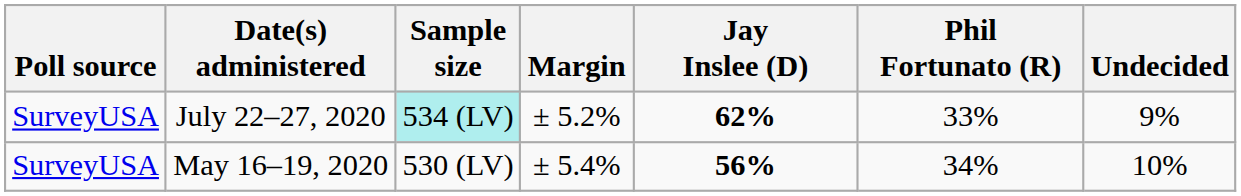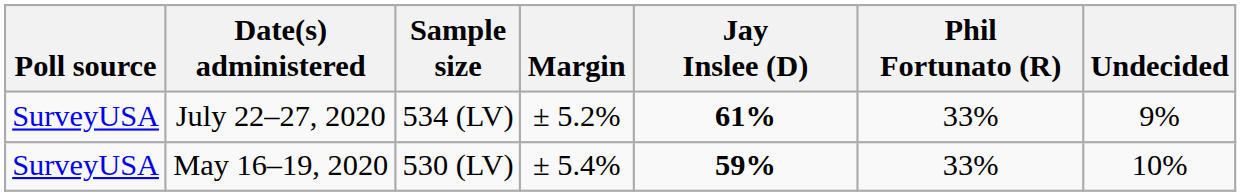July 22–27, 2020 | Sample size: paleturquoise background -> no background
July 22–27, 2020 | Jay Inslee (D): 62% -> 61%
May 16–19, 2020 | Jay Inslee (D): 56% -> 59%
May 16–19, 2020 | Phil Fortunato (R): 34% -> 33%
